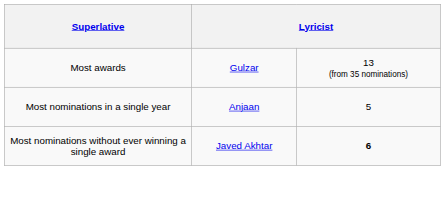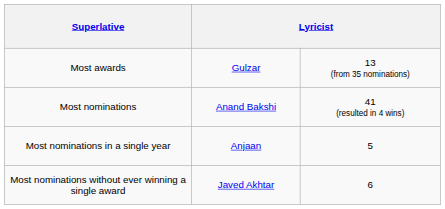+ row: Most nominations | Anand Bakshi | 41 (resulted in 4 wins)
Most nominations without ever winning a single award | column 3: bold -> normal
